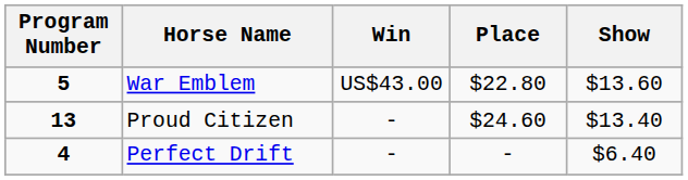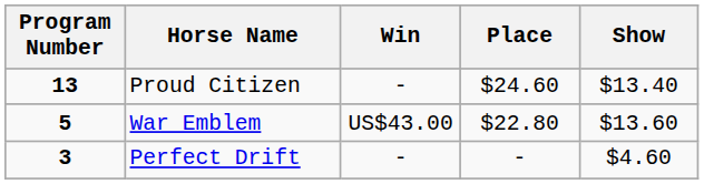rows swapped: War Emblem <-> Proud Citizen
Perfect Drift | Program Number: 4 -> 3
Perfect Drift | Show: $6.40 -> $4.60
